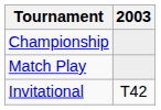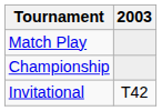rows swapped: Match Play <-> Championship
